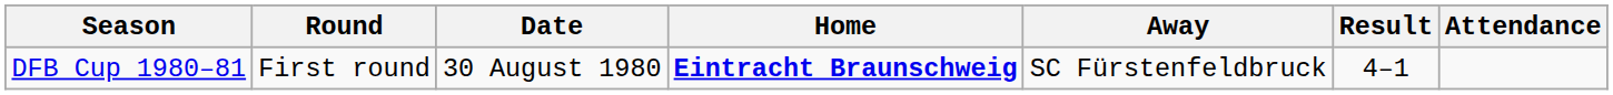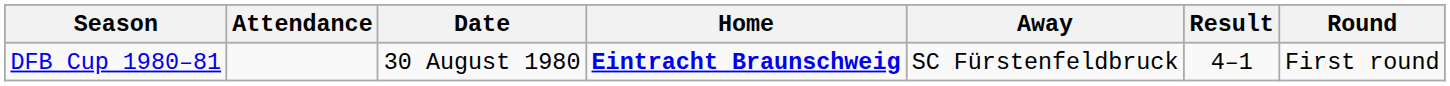columns swapped: Round <-> Attendance
